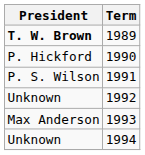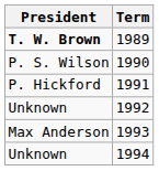1990 | President: P. Hickford -> P. S. Wilson
1991 | President: P. S. Wilson -> P. Hickford
